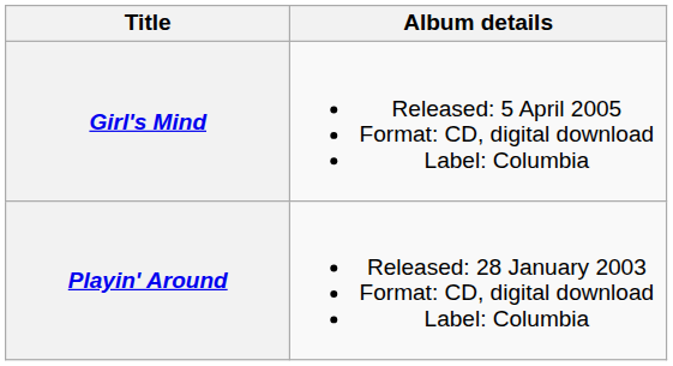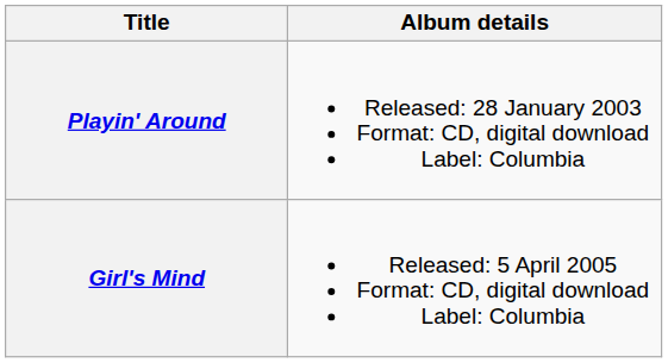rows swapped: Playin' Around <-> Girl's Mind
